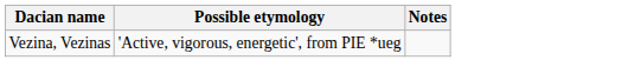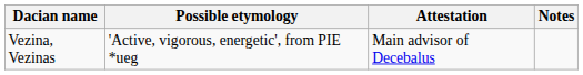+ column: Attestation | Main advisor of Decebalus
